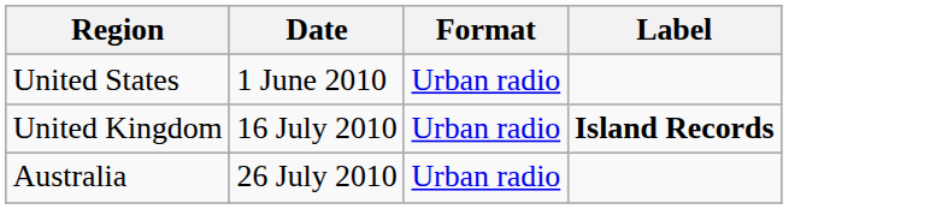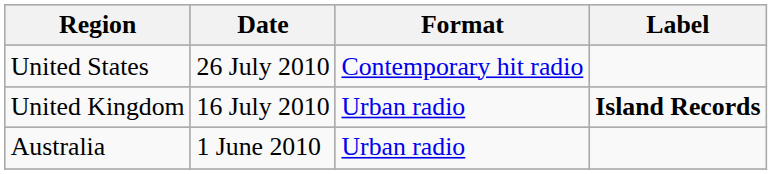United States | Date: 1 June 2010 -> 26 July 2010
United States | Format: Urban radio -> Contemporary hit radio
Australia | Date: 26 July 2010 -> 1 June 2010
